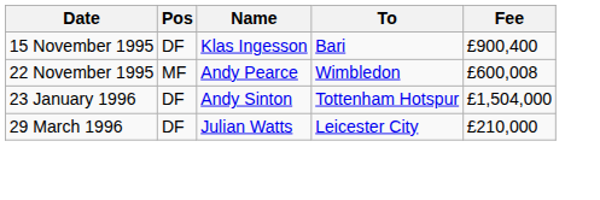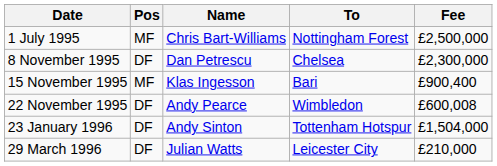+ row: 1 July 1995 | MF | Chris Bart-Williams | Nottingham Forest | £2,500,000
+ row: 8 November 1995 | DF | Dan Petrescu | Chelsea | £2,300,000
15 November 1995 | Pos: DF -> MF
22 November 1995 | Pos: MF -> DF
